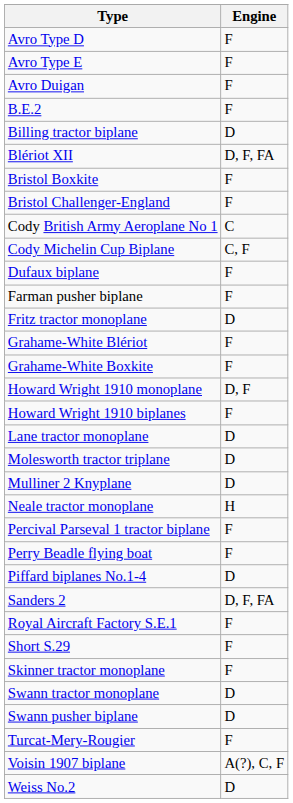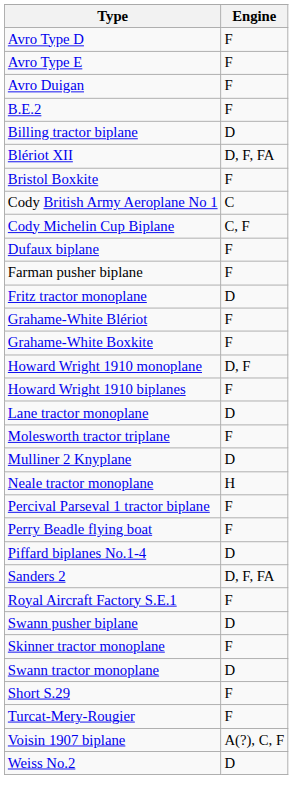- row: Bristol Challenger-England | F
Molesworth tractor triplane | Engine: D -> F
rows swapped: Short S.29 <-> Swann pusher biplane
